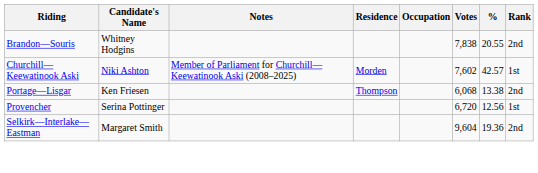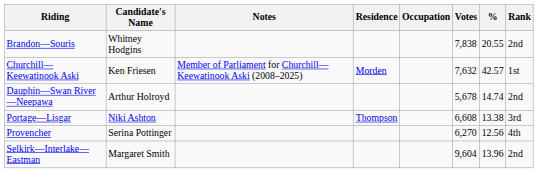Churchill—Keewatinook Aski | Candidate's Name: Niki Ashton -> Ken Friesen
Churchill—Keewatinook Aski | Votes: 7,602 -> 7,632
+ row: Dauphin—Swan River—Neepawa | Arthur Holroyd | 5,678 | 14.74 | 2nd
Portage—Lisgar | Candidate's Name: Ken Friesen -> Niki Ashton
Portage—Lisgar | Votes: 6,068 -> 6,608
Portage—Lisgar | Rank: 2nd -> 3rd
Provencher | Votes: 6,720 -> 6,270
Provencher | Rank: 1st -> 4th
Selkirk—Interlake—Eastman | %: 19.36 -> 13.96
